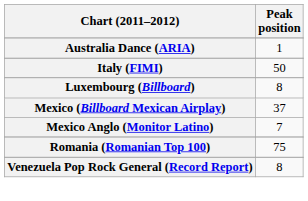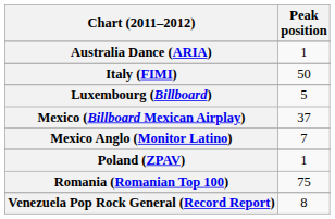Luxembourg (Billboard) | Peak position: 8 -> 5
+ row: Poland (ZPAV) | 1
